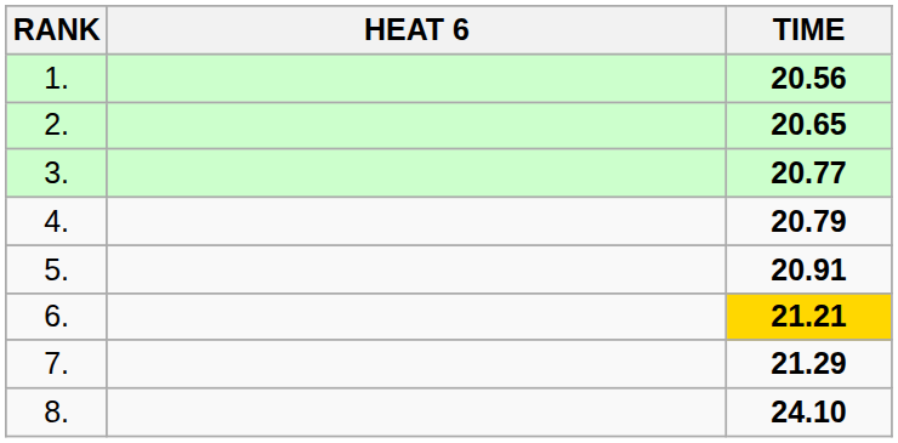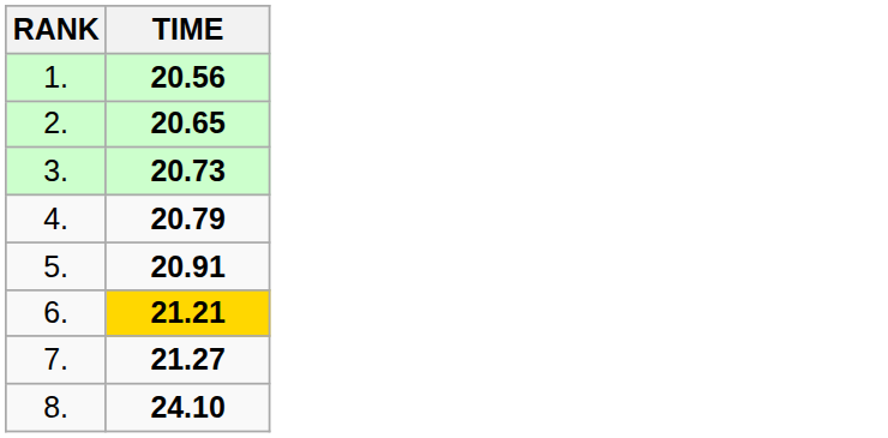- column: HEAT 6
3. | TIME: 20.77 -> 20.73
7. | TIME: 21.29 -> 21.27
